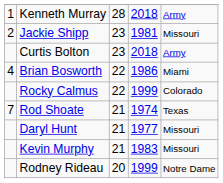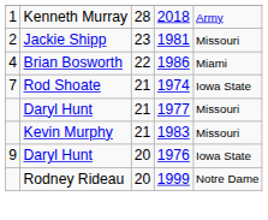- row: Curtis Bolton | 23 | 2018 | Army
- row: Rocky Calmus | 22 | 1999 | Colorado
Rod Shoate | column 5: Texas -> Iowa State
+ row: 9 | Daryl Hunt | 20 | 1976 | Iowa State
